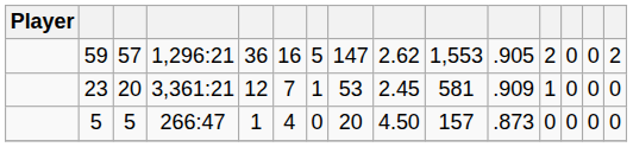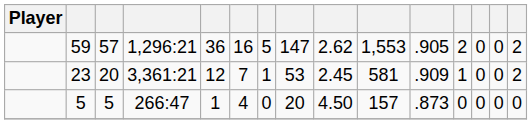23 | column 15: 0 -> 2
